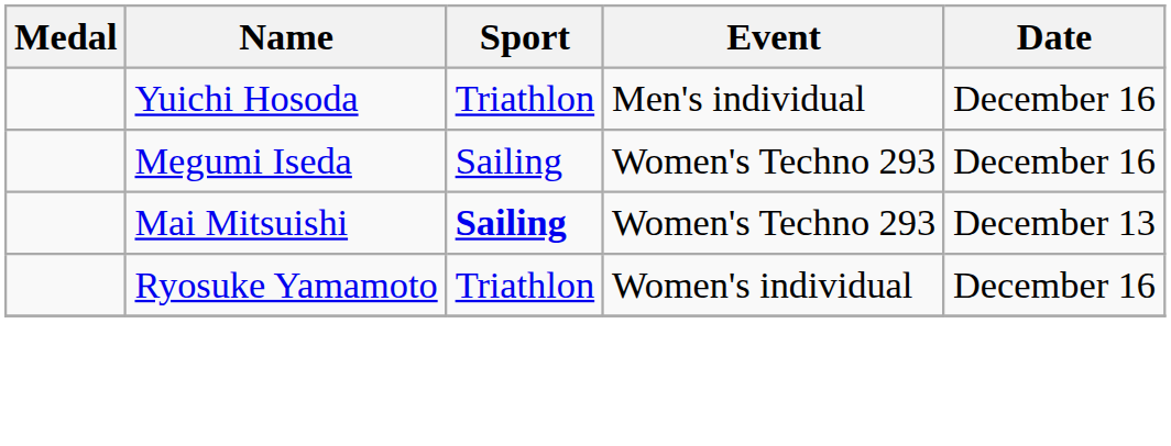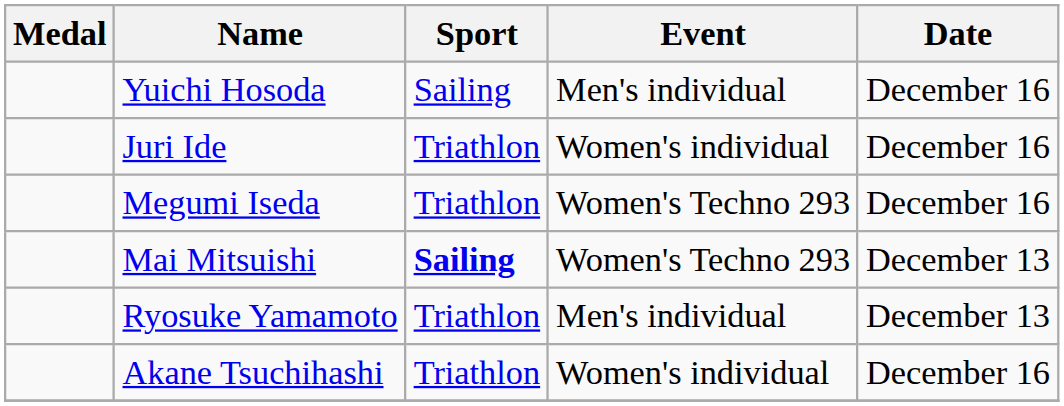Yuichi Hosoda | Sport: Triathlon -> Sailing
+ row: Juri Ide | Triathlon | Women's individual | December 16
Megumi Iseda | Sport: Sailing -> Triathlon
Ryosuke Yamamoto | Event: Women's individual -> Men's individual
Ryosuke Yamamoto | Date: December 16 -> December 13
+ row: Akane Tsuchihashi | Triathlon | Women's individual | December 16
